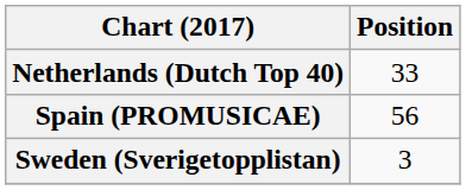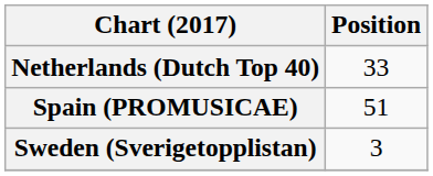Spain (PROMUSICAE) | Position: 56 -> 51
